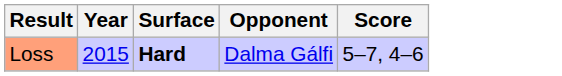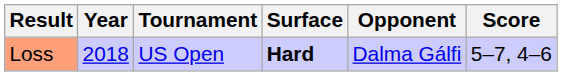+ column: Tournament | US Open
Loss | Year: 2015 -> 2018
